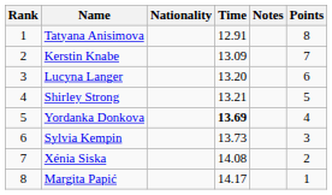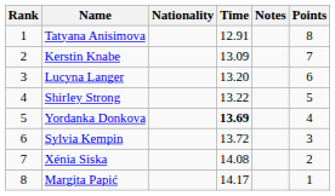Shirley Strong | Time: 13.21 -> 13.22
Sylvia Kempin | Time: 13.73 -> 13.72
